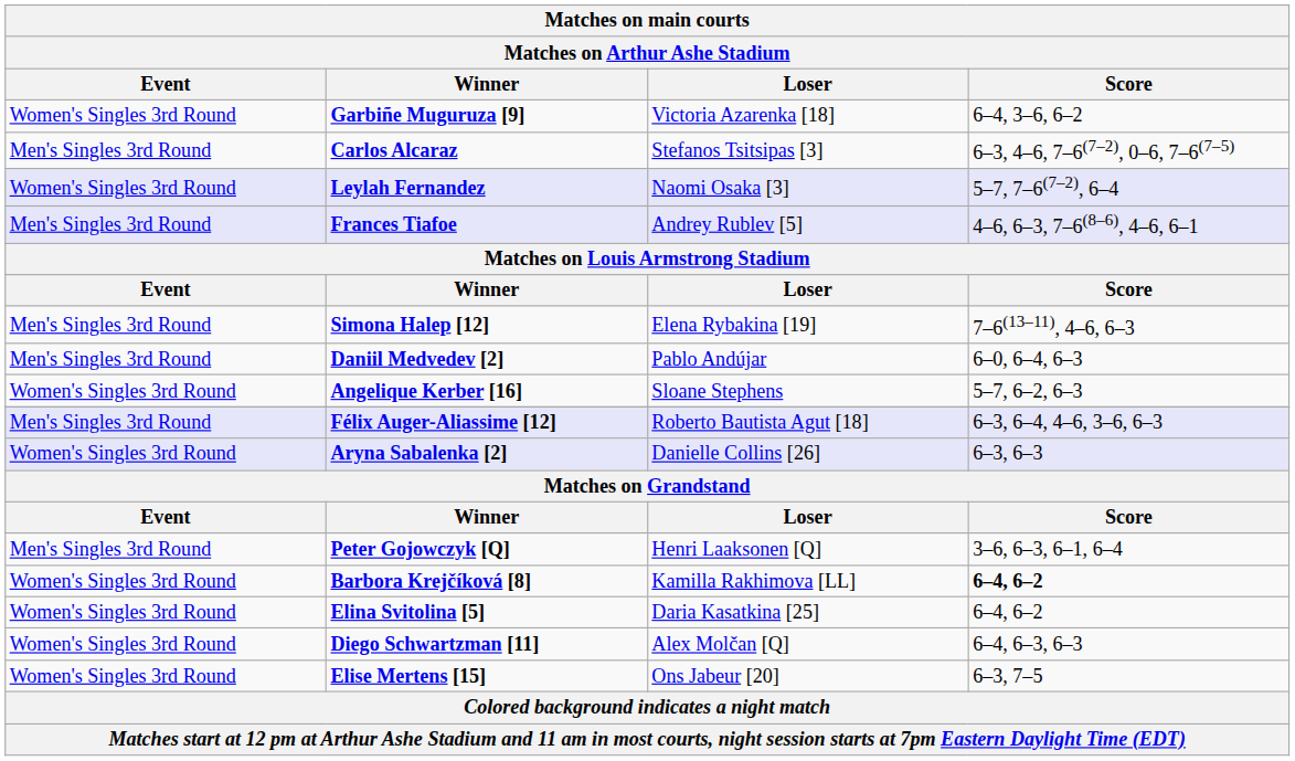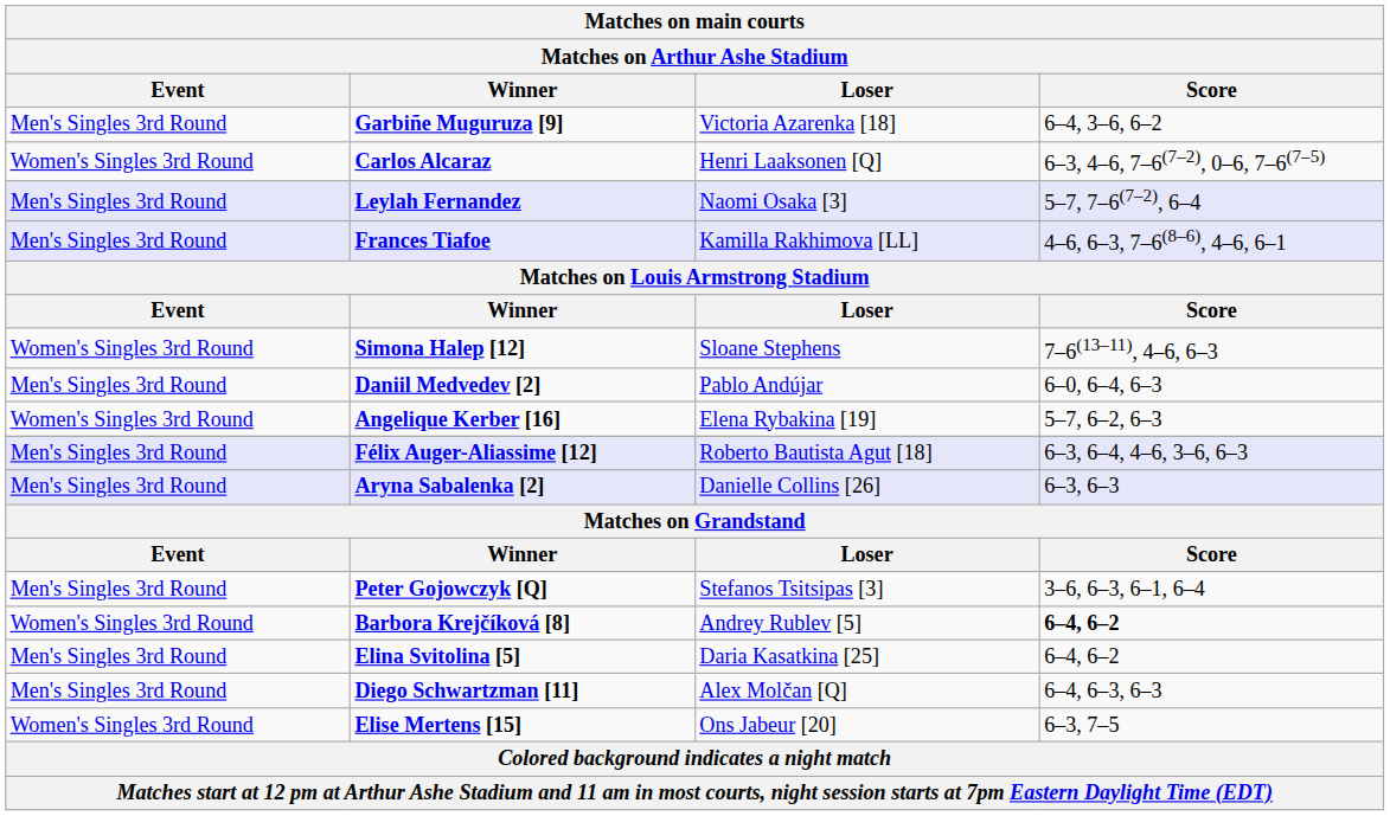Garbiñe Muguruza [9] | Event: Women's Singles 3rd Round -> Men's Singles 3rd Round
Carlos Alcaraz | Event: Men's Singles 3rd Round -> Women's Singles 3rd Round
Carlos Alcaraz | Loser: Stefanos Tsitsipas [3] -> Henri Laaksonen [Q]
Leylah Fernandez | Event: Women's Singles 3rd Round -> Men's Singles 3rd Round
Frances Tiafoe | Loser: Andrey Rublev [5] -> Kamilla Rakhimova [LL]
Simona Halep [12] | Event: Men's Singles 3rd Round -> Women's Singles 3rd Round
Simona Halep [12] | Loser: Elena Rybakina [19] -> Sloane Stephens
Angelique Kerber [16] | Loser: Sloane Stephens -> Elena Rybakina [19]
Aryna Sabalenka [2] | Event: Women's Singles 3rd Round -> Men's Singles 3rd Round
Peter Gojowczyk [Q] | Loser: Henri Laaksonen [Q] -> Stefanos Tsitsipas [3]
Barbora Krejčíková [8] | Loser: Kamilla Rakhimova [LL] -> Andrey Rublev [5]
Elina Svitolina [5] | Event: Women's Singles 3rd Round -> Men's Singles 3rd Round
Diego Schwartzman [11] | Event: Women's Singles 3rd Round -> Men's Singles 3rd Round
